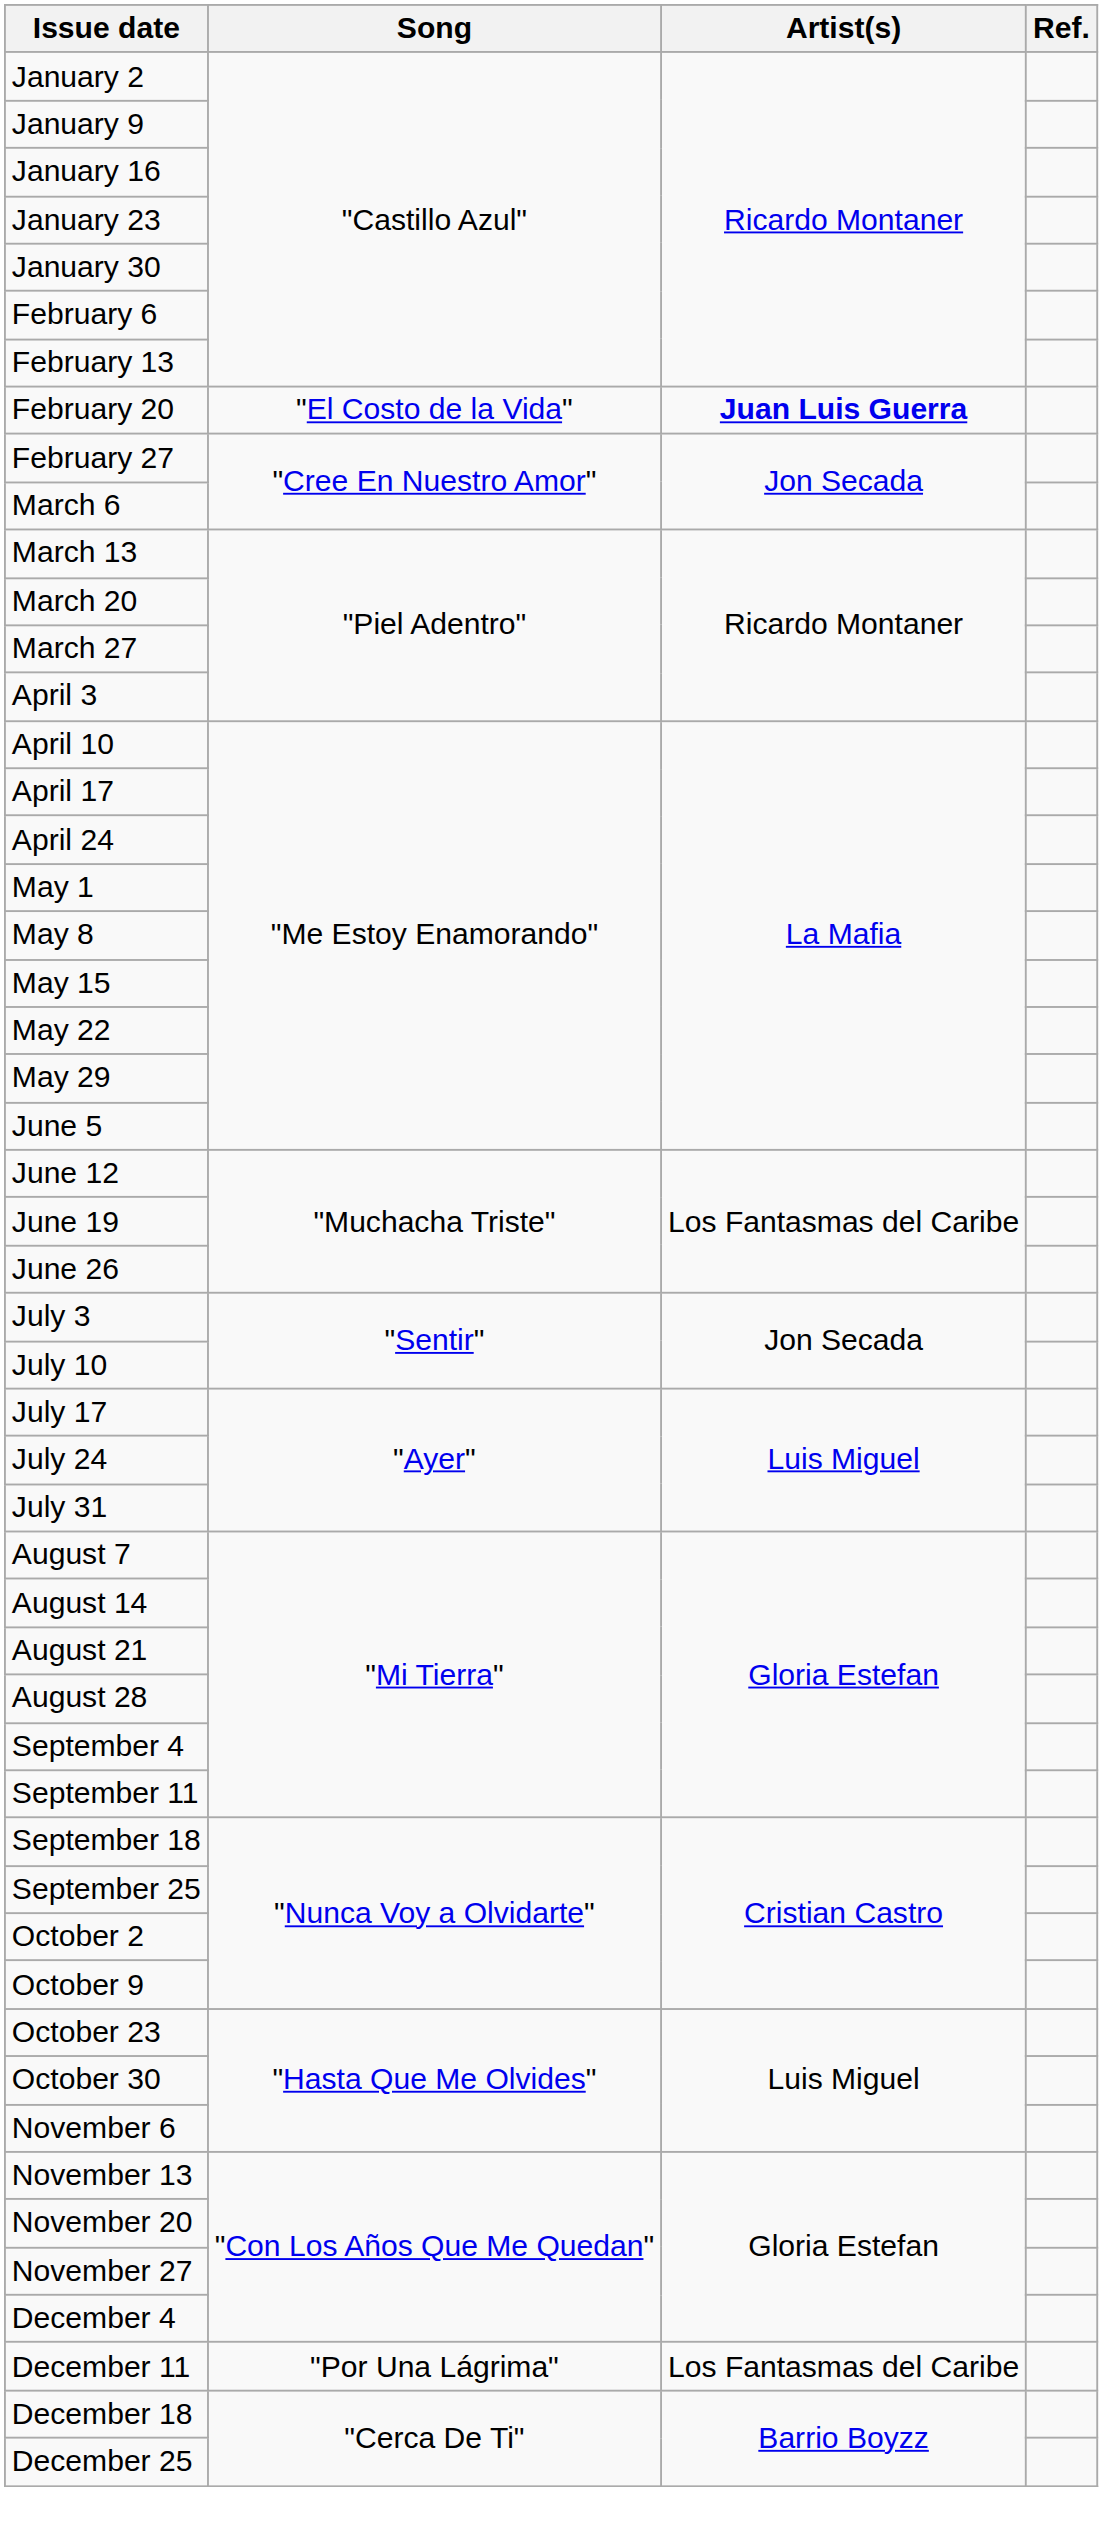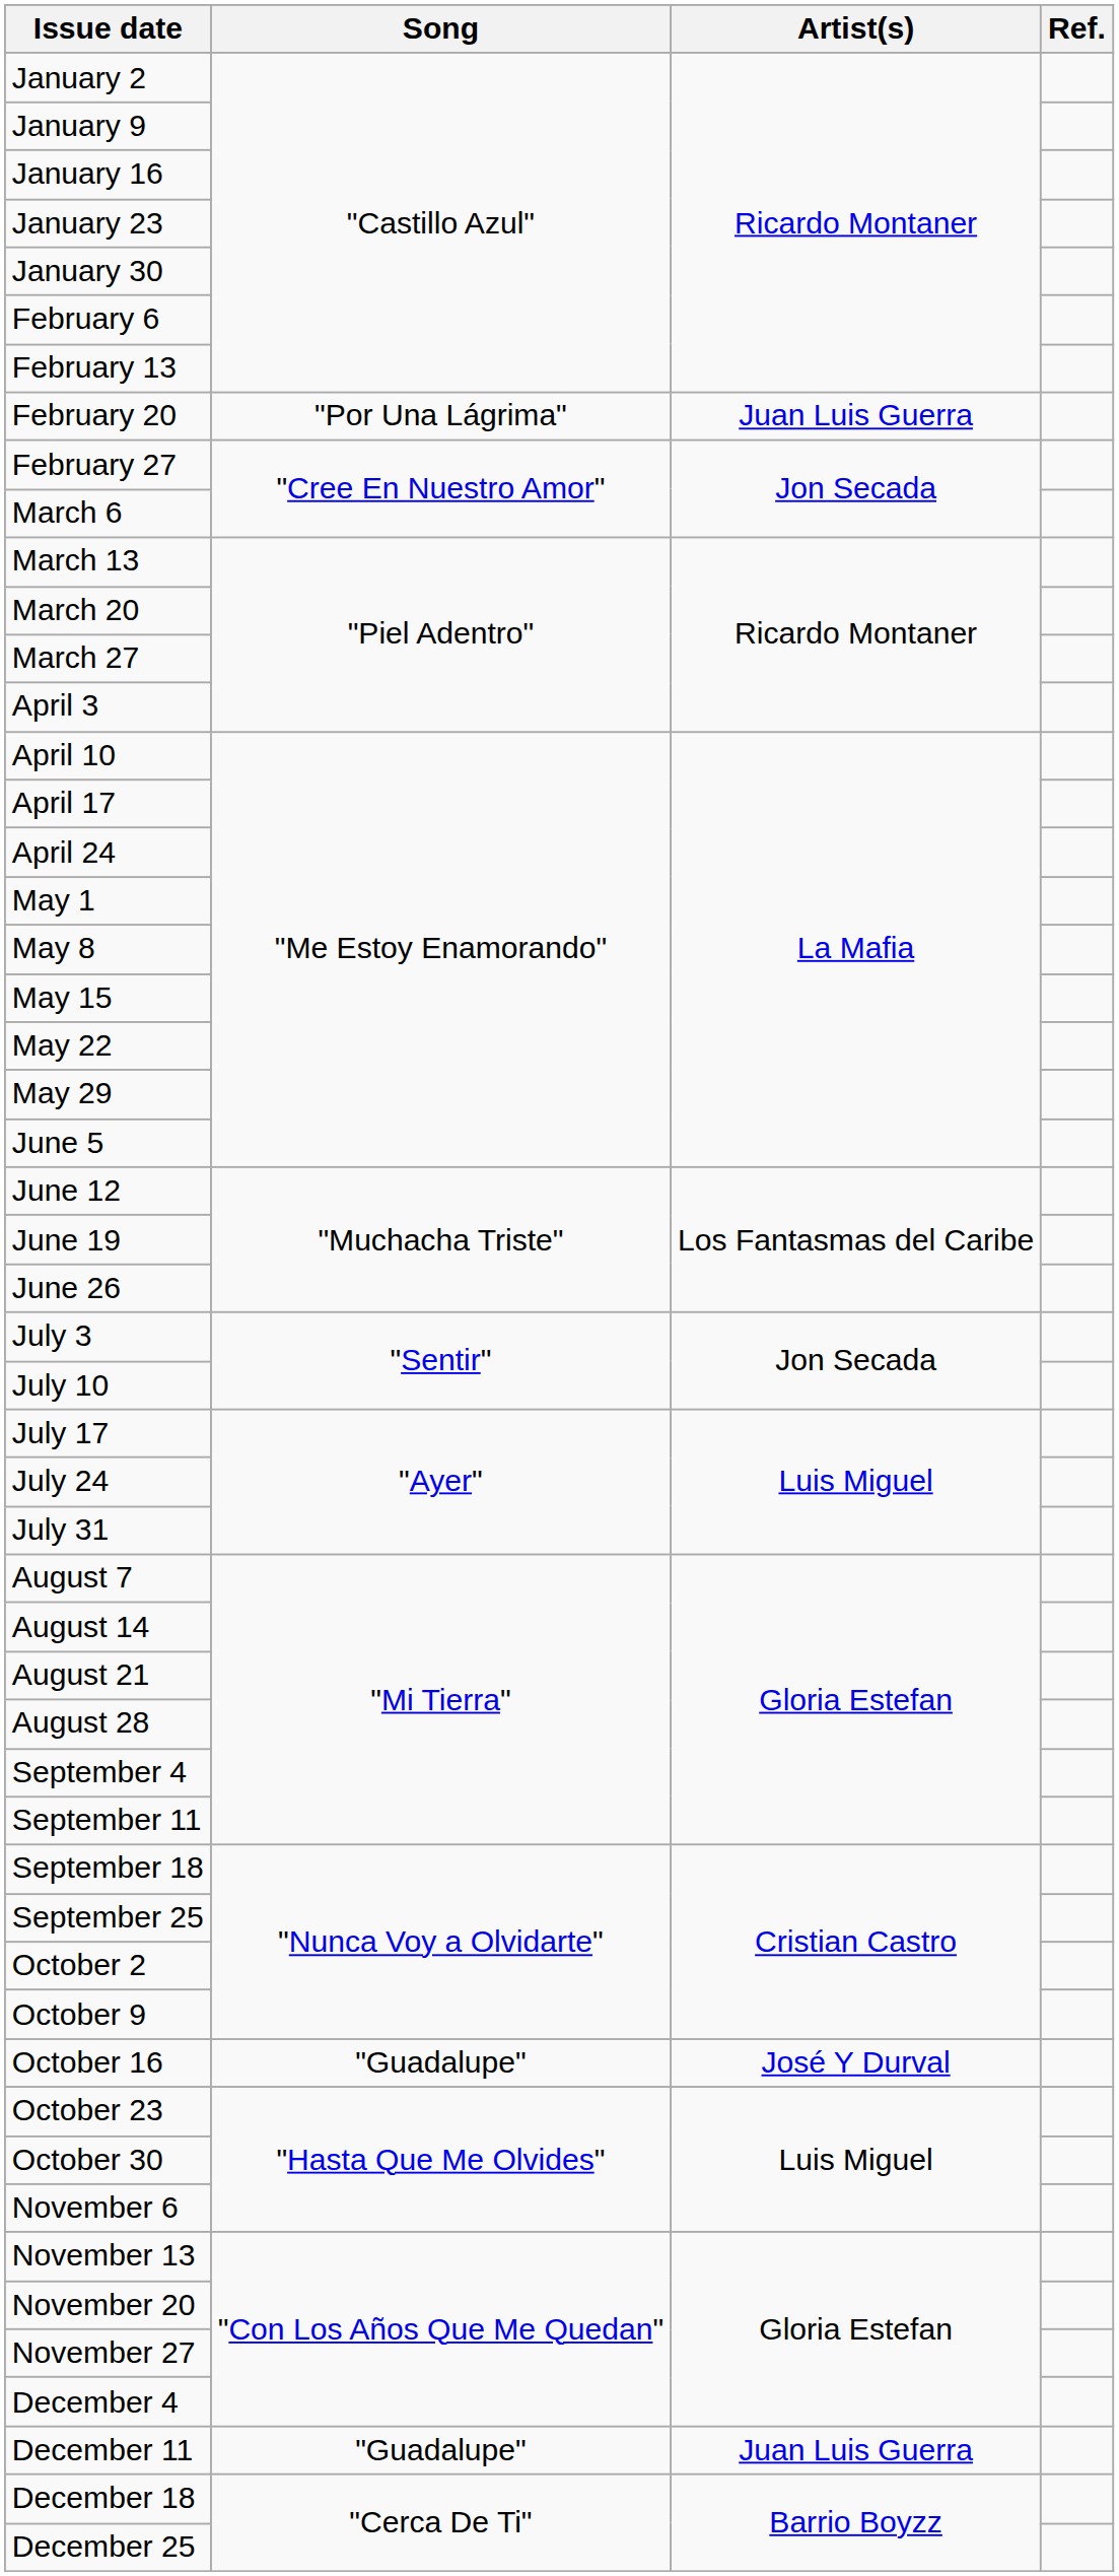February 20 | Song: "El Costo de la Vida" -> "Por Una Lágrima"
February 20 | Artist(s): bold -> normal
+ row: October 16 | "Guadalupe" | José Y Durval
December 11 | Song: "Por Una Lágrima" -> "Guadalupe"
December 11 | Artist(s): Los Fantasmas del Caribe -> Juan Luis Guerra
